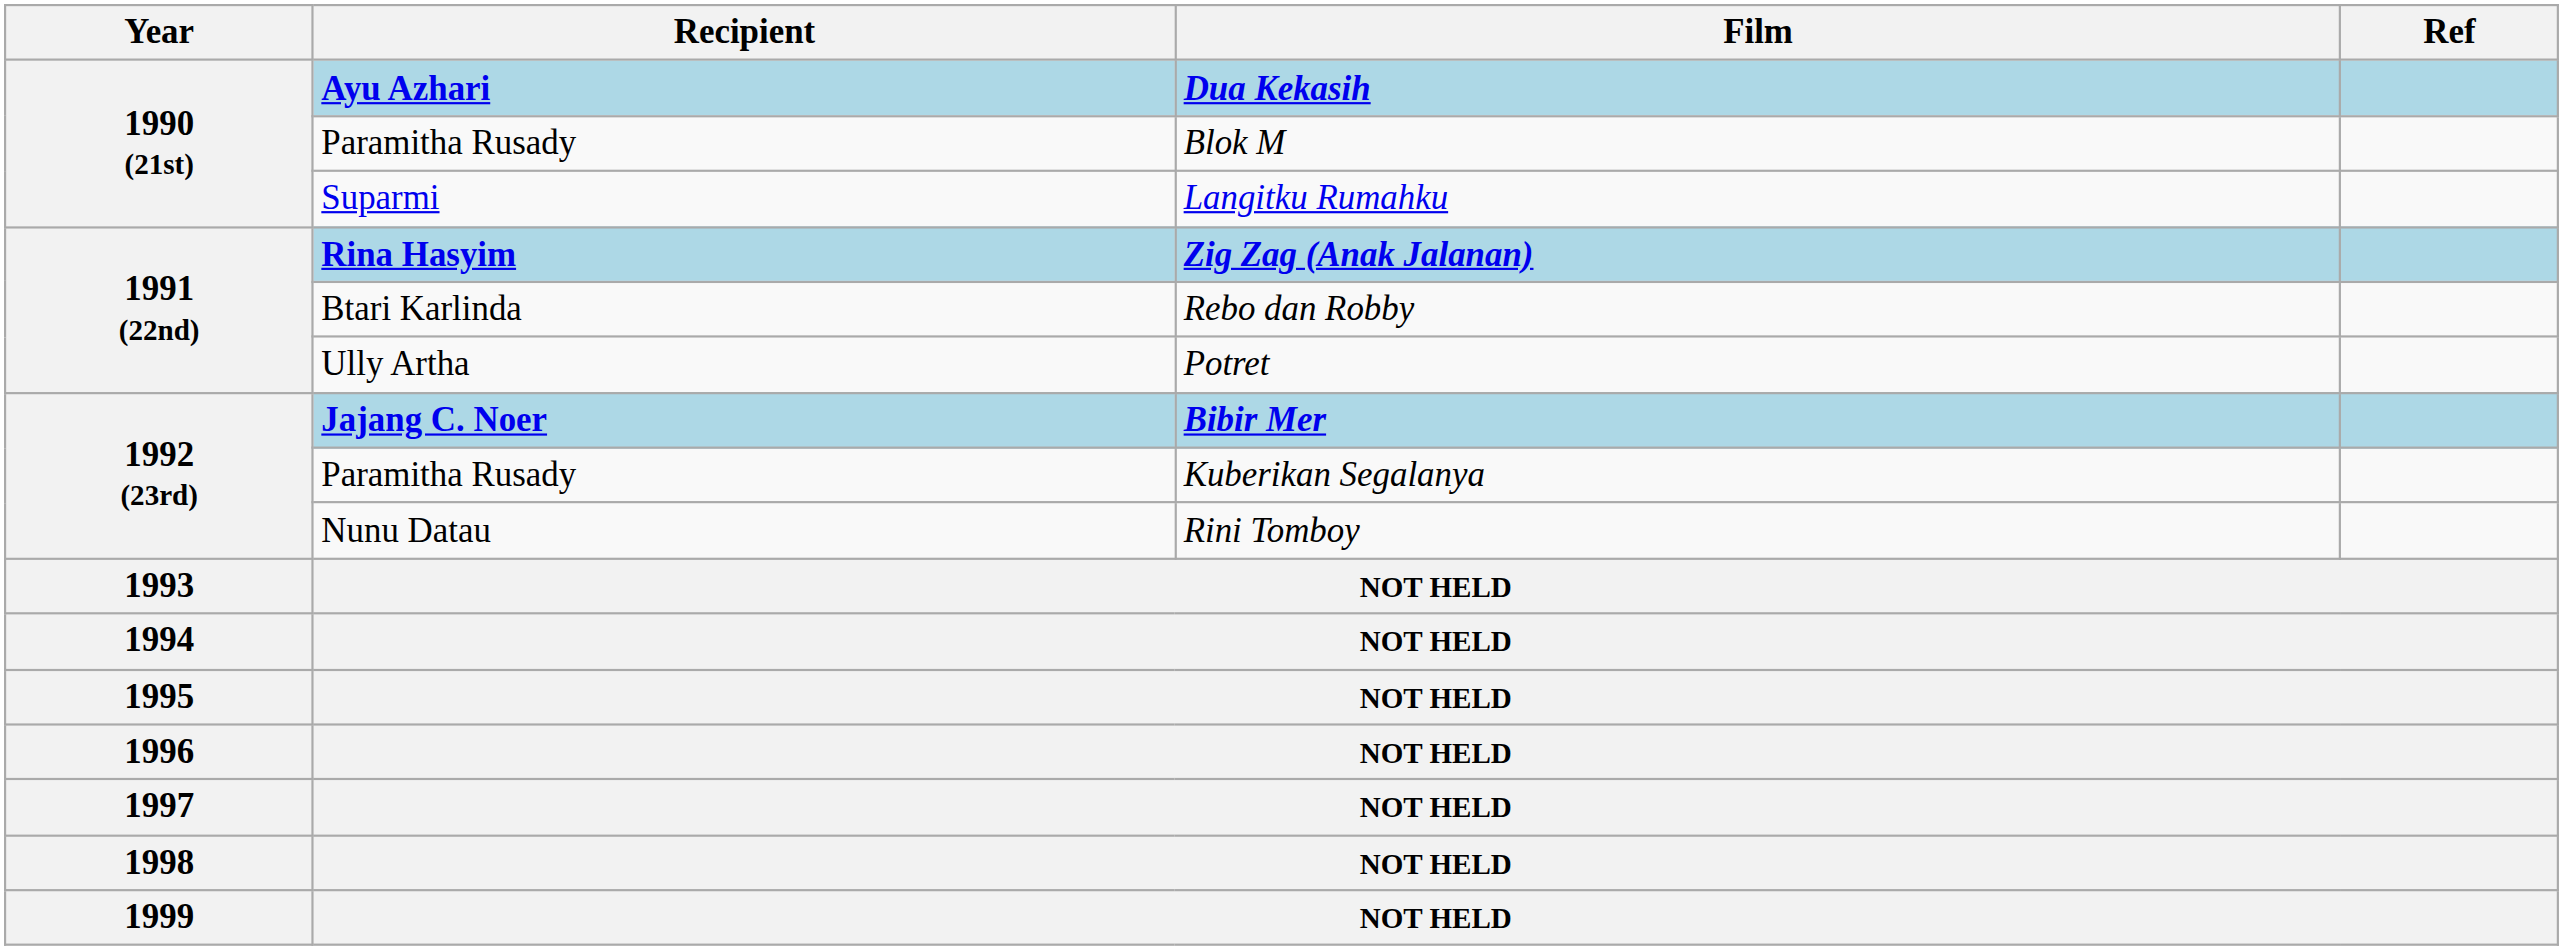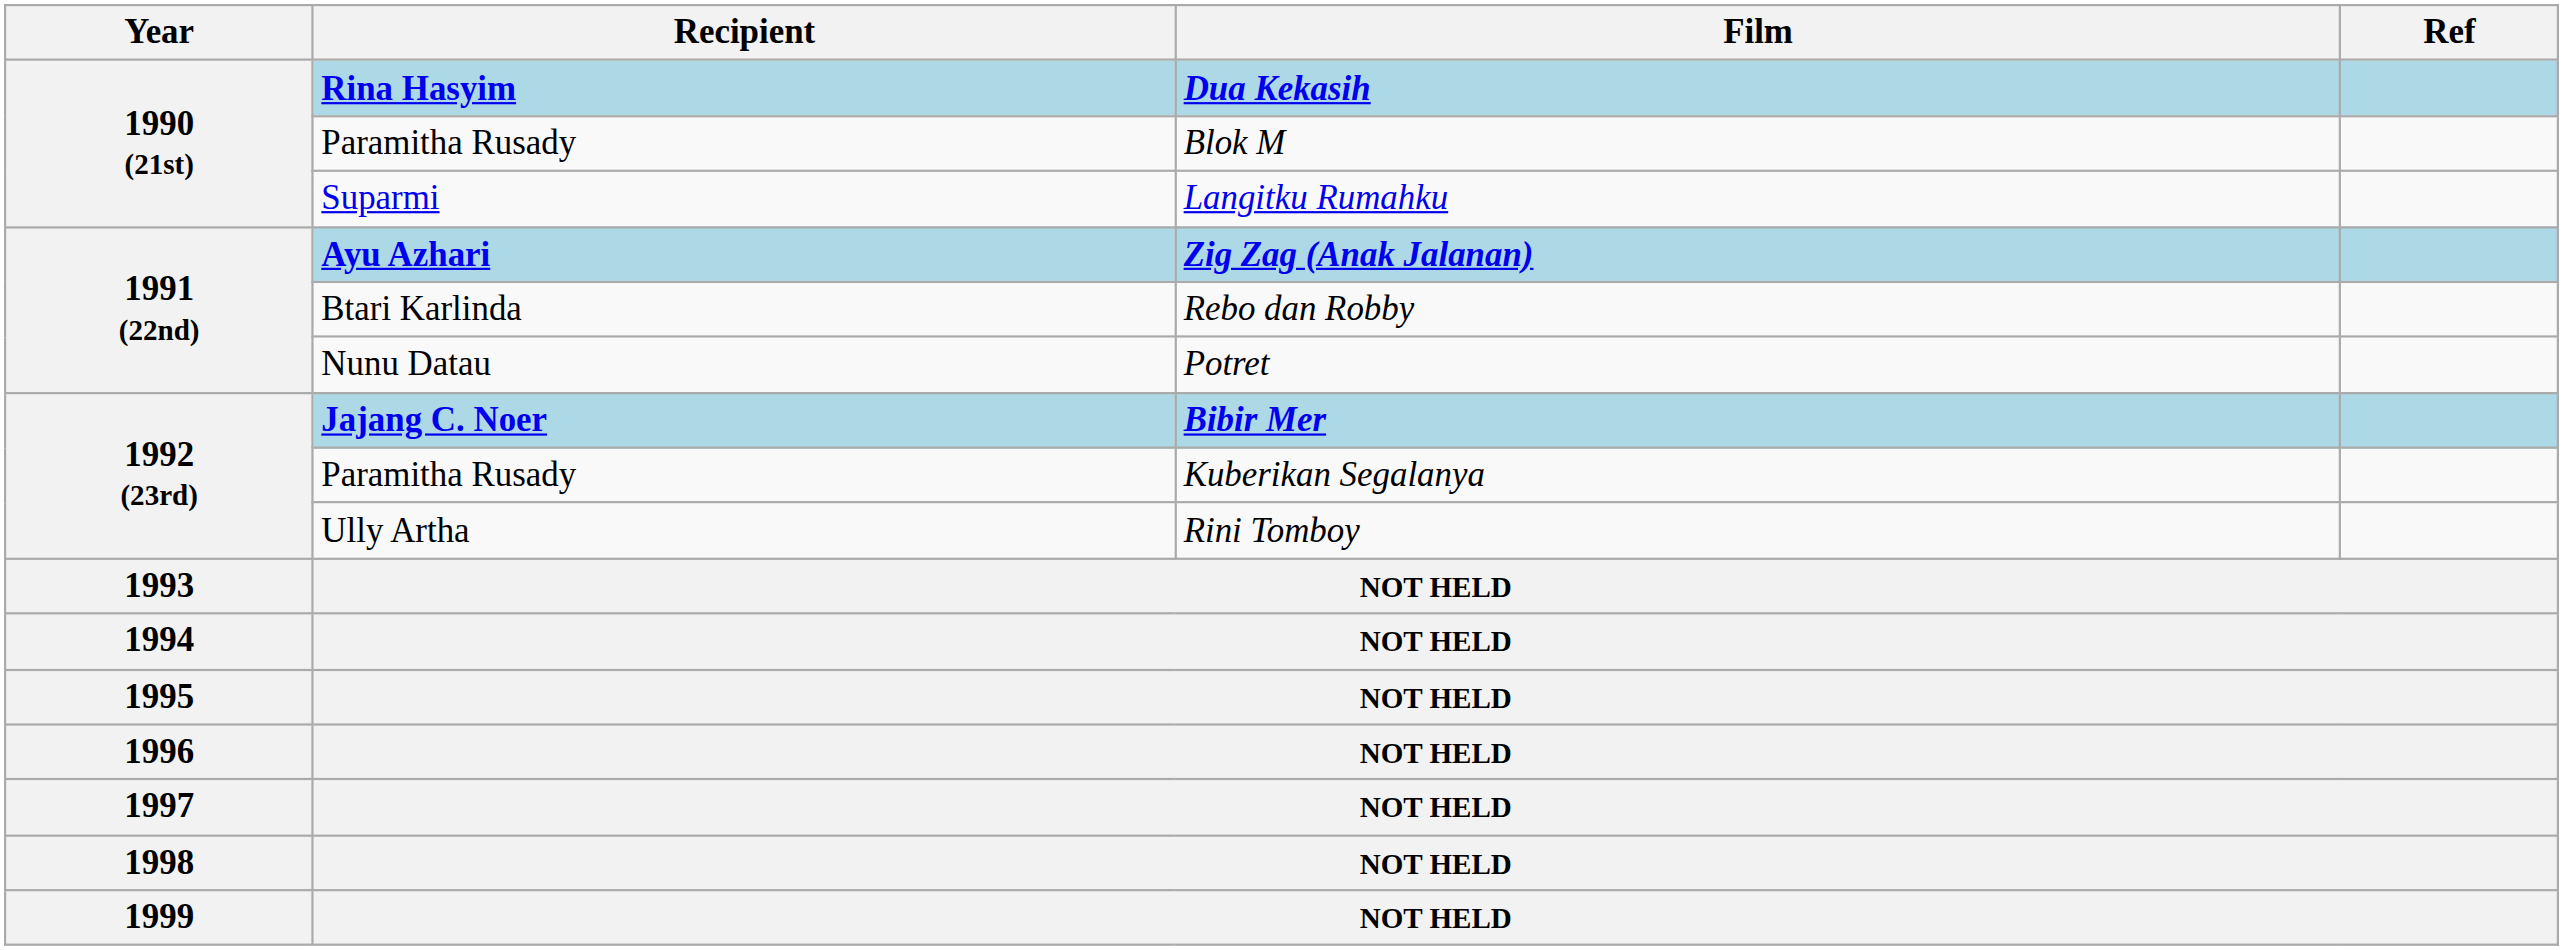Dua Kekasih | Recipient: Ayu Azhari -> Rina Hasyim
Zig Zag (Anak Jalanan) | Recipient: Rina Hasyim -> Ayu Azhari
Potret | Recipient: Ully Artha -> Nunu Datau
Rini Tomboy | Recipient: Nunu Datau -> Ully Artha
